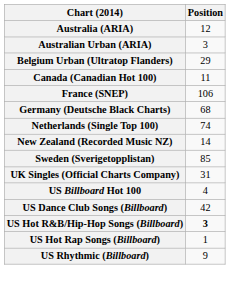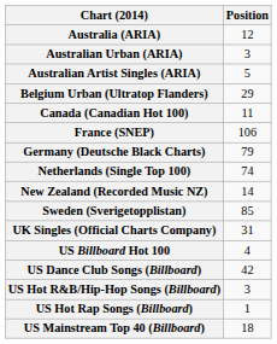+ row: Australian Artist Singles (ARIA) | 5
Germany (Deutsche Black Charts) | Position: 68 -> 79
US Hot R&B/Hip-Hop Songs (Billboard) | Position: bold -> normal
+ row: US Mainstream Top 40 (Billboard) | 18
- row: US Rhythmic (Billboard) | 9
